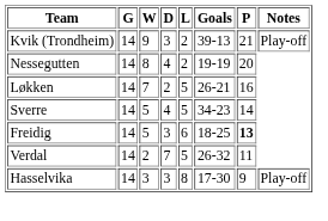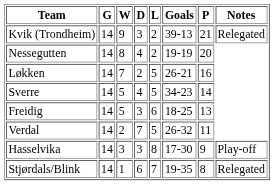Kvik (Trondheim) | Notes: Play-off -> Relegated
Freidig | P: bold -> normal
+ row: Stjørdals/Blink | 14 | 1 | 6 | 7 | 19-35 | 8 | Relegated
